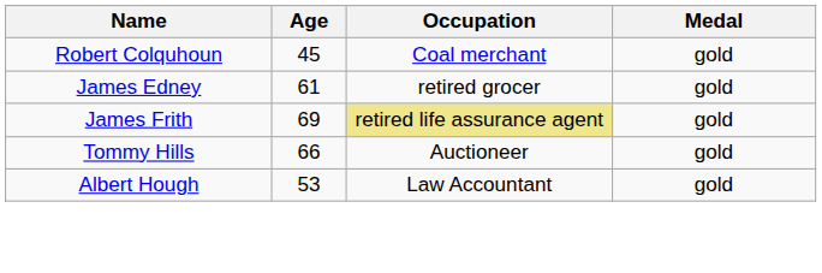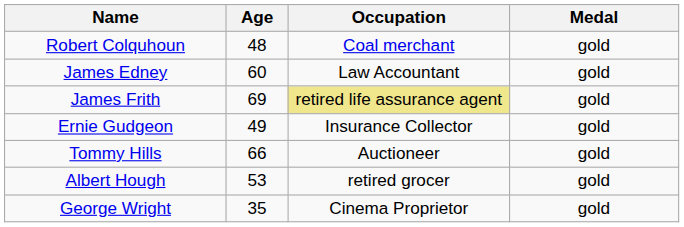Robert Colquhoun | Age: 45 -> 48
James Edney | Age: 61 -> 60
James Edney | Occupation: retired grocer -> Law Accountant
+ row: Ernie Gudgeon | 49 | Insurance Collector | gold
Albert Hough | Occupation: Law Accountant -> retired grocer
+ row: George Wright | 35 | Cinema Proprietor | gold
